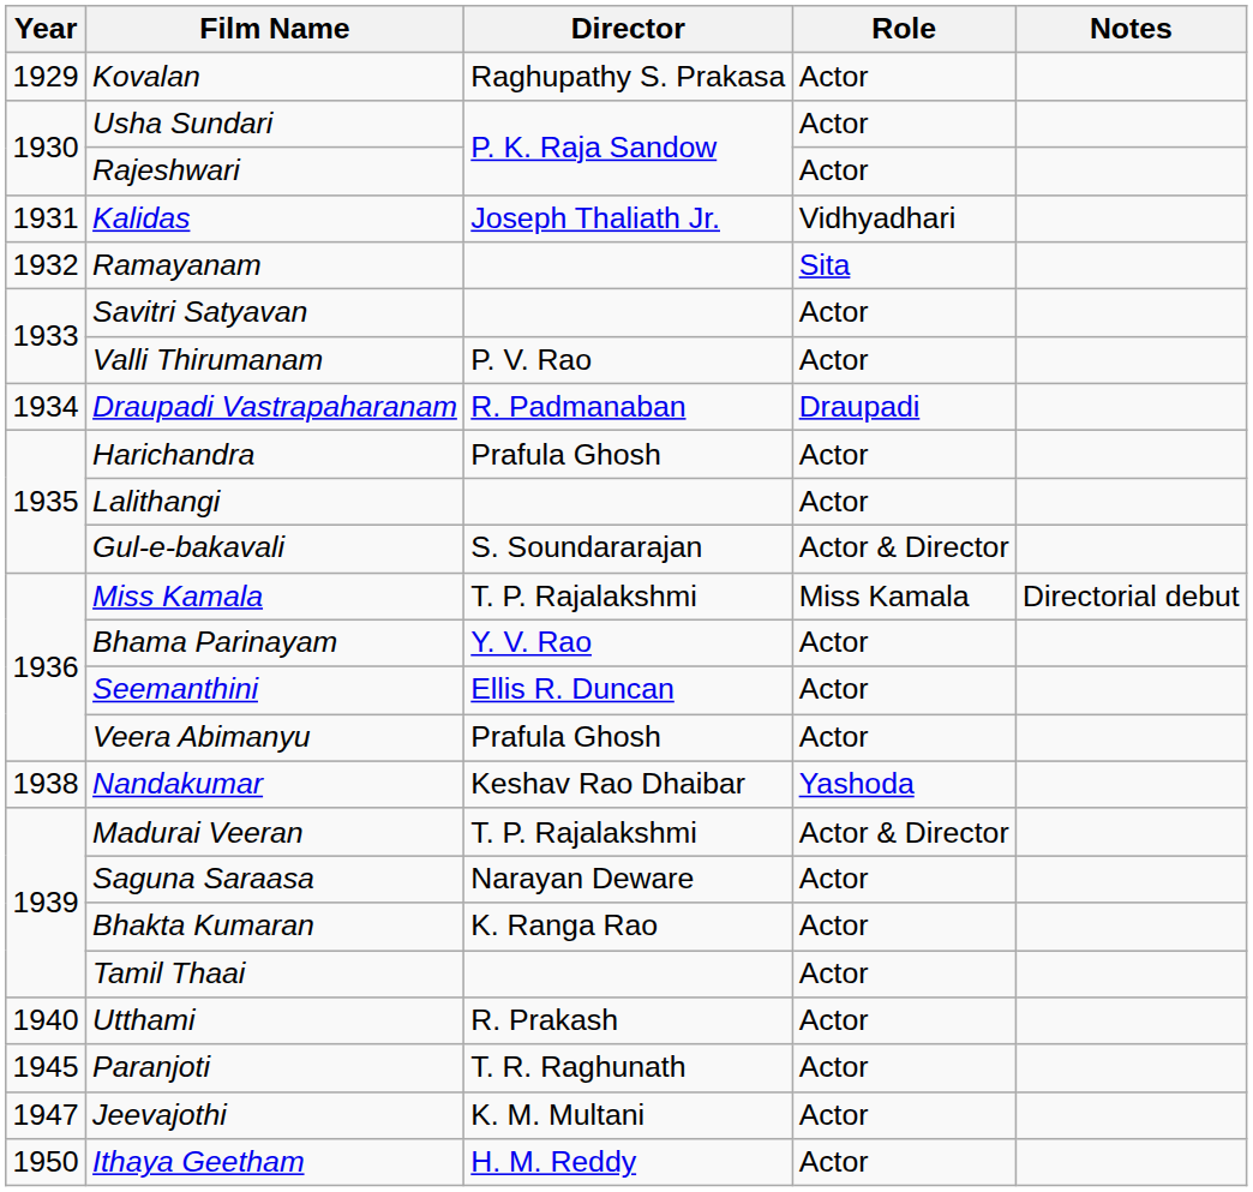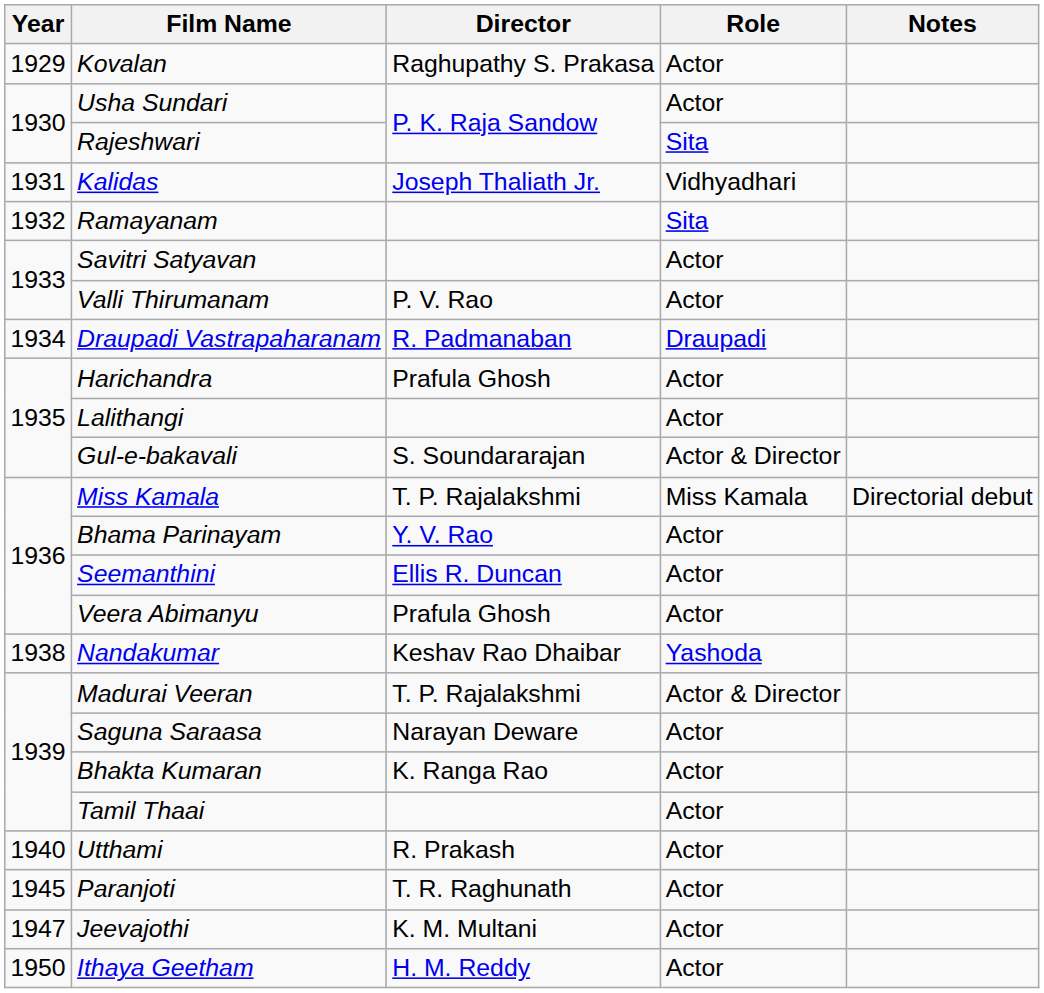Rajeshwari | Role: Actor -> Sita
